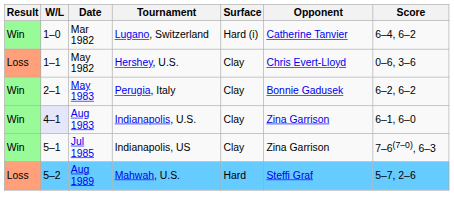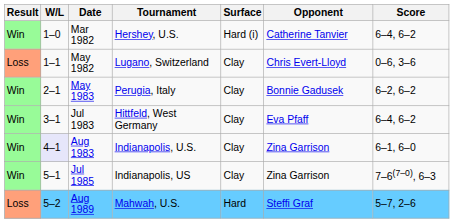Mar 1982 | Tournament: Lugano, Switzerland -> Hershey, U.S.
May 1982 | Tournament: Hershey, U.S. -> Lugano, Switzerland
+ row: Win | 3–1 | Jul 1983 | Hittfeld, West Germany | Clay | Eva Pfaff | 6–4, 6–2
